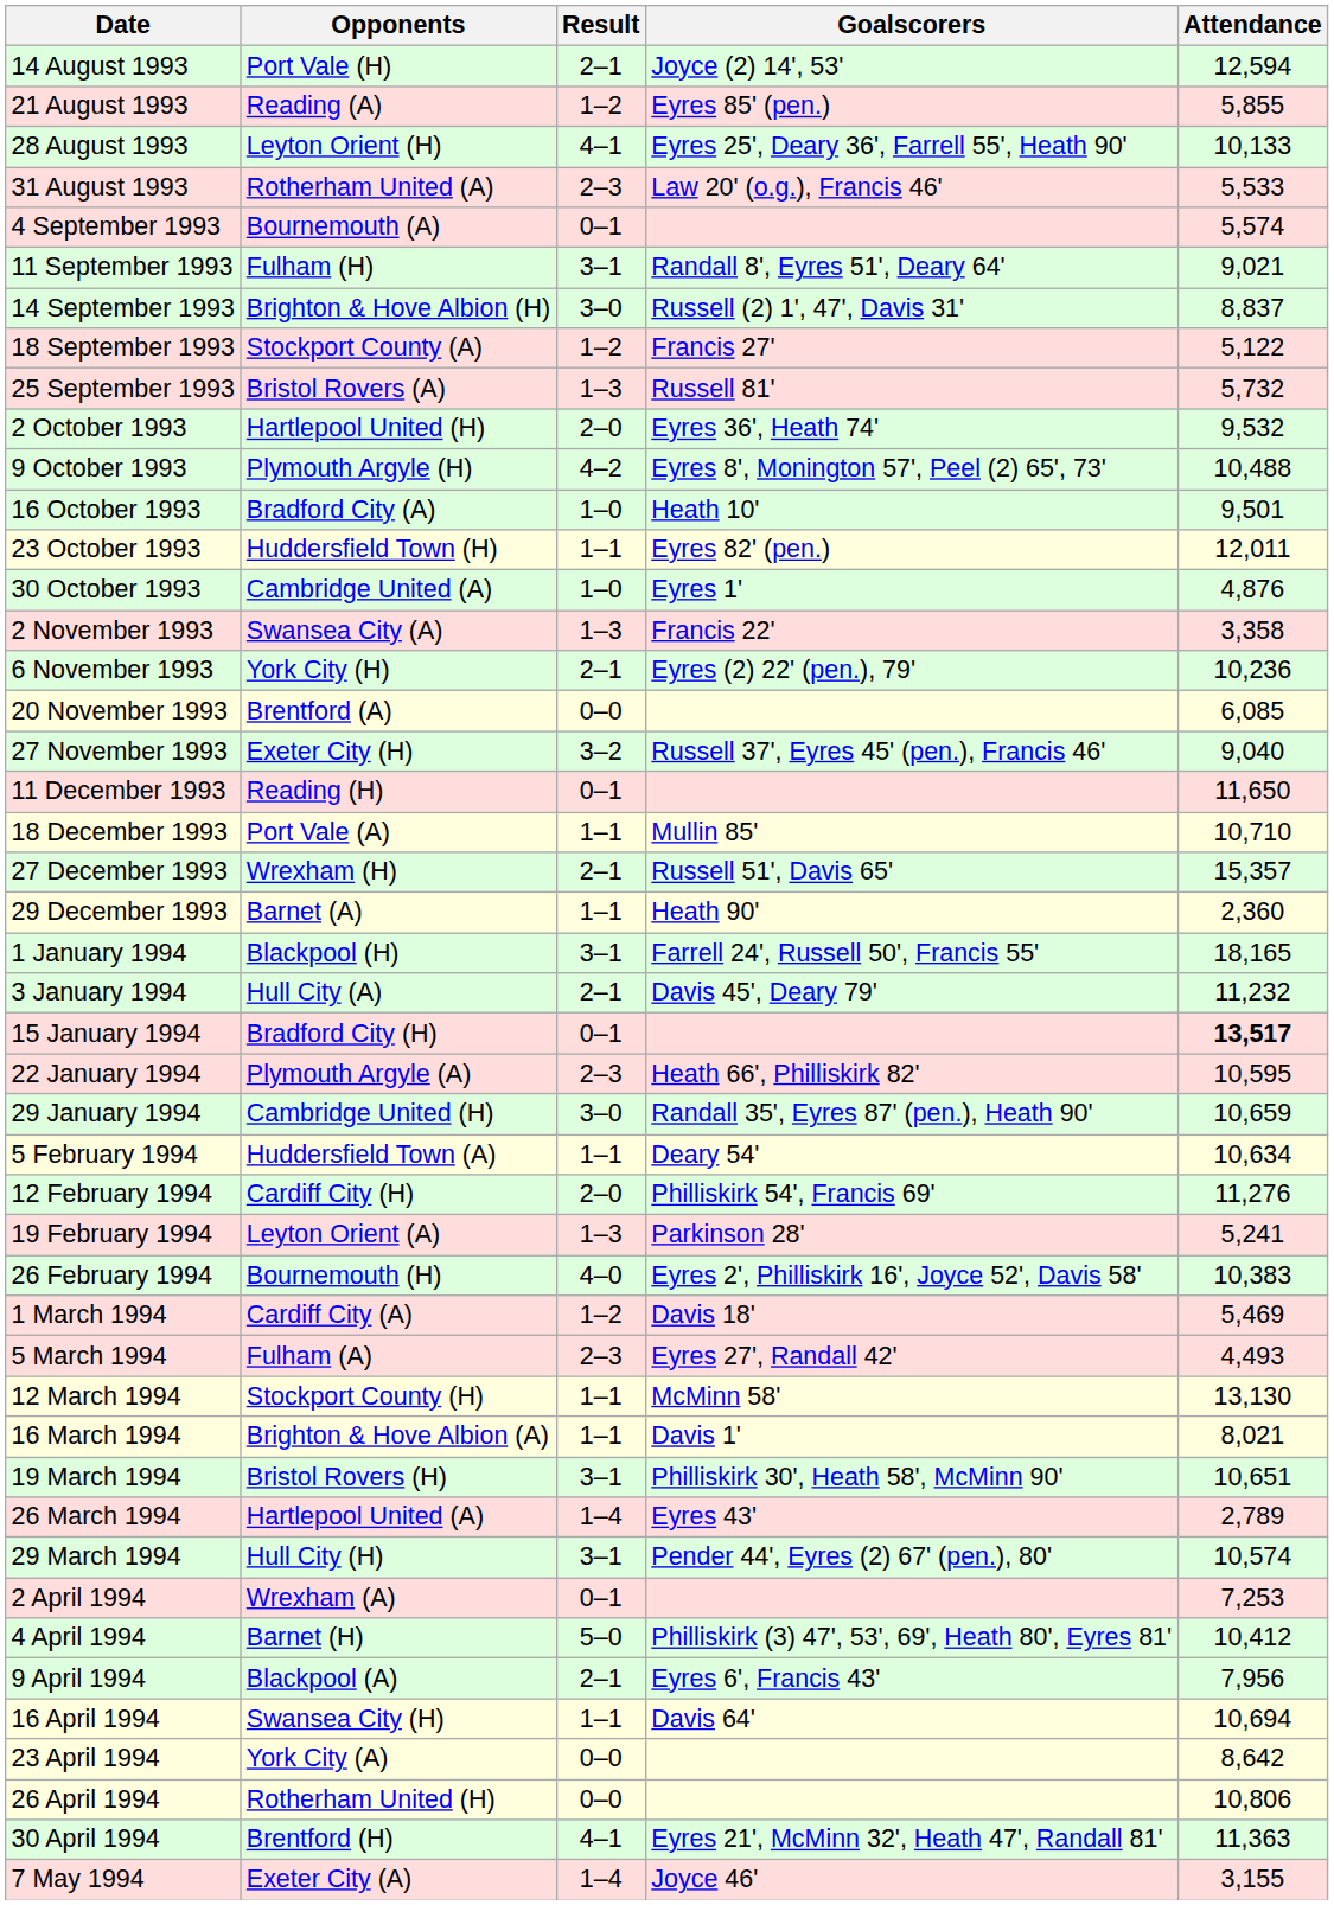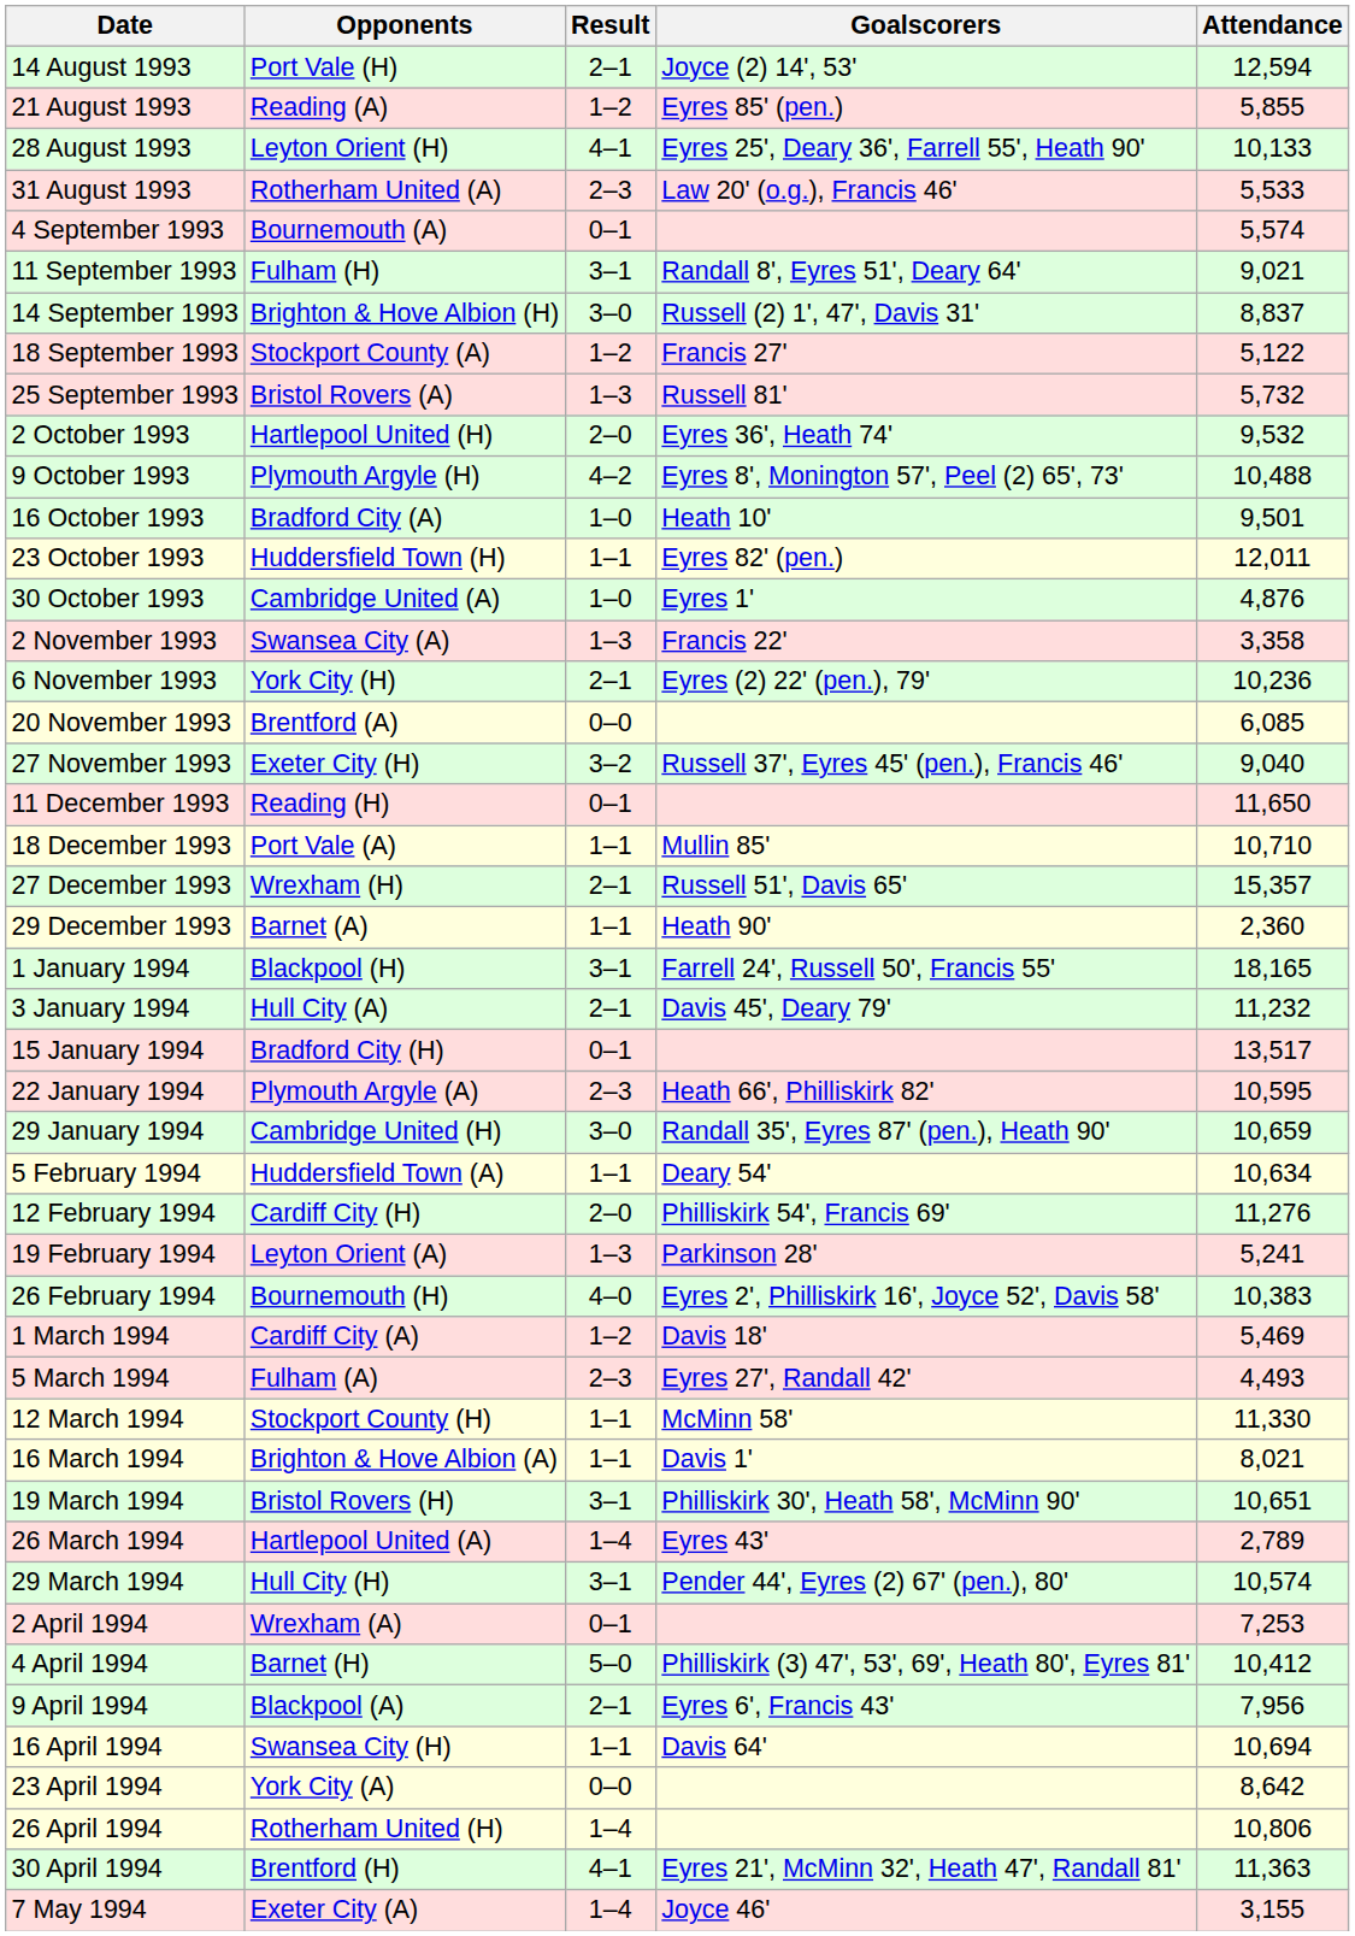15 January 1994 | Attendance: bold -> normal
12 March 1994 | Attendance: 13,130 -> 11,330
26 April 1994 | Result: 0–0 -> 1–4
